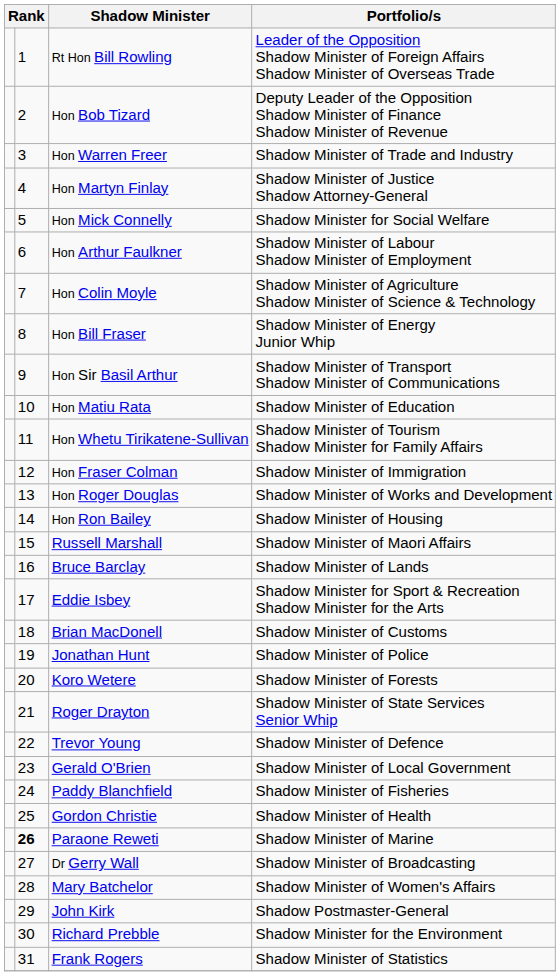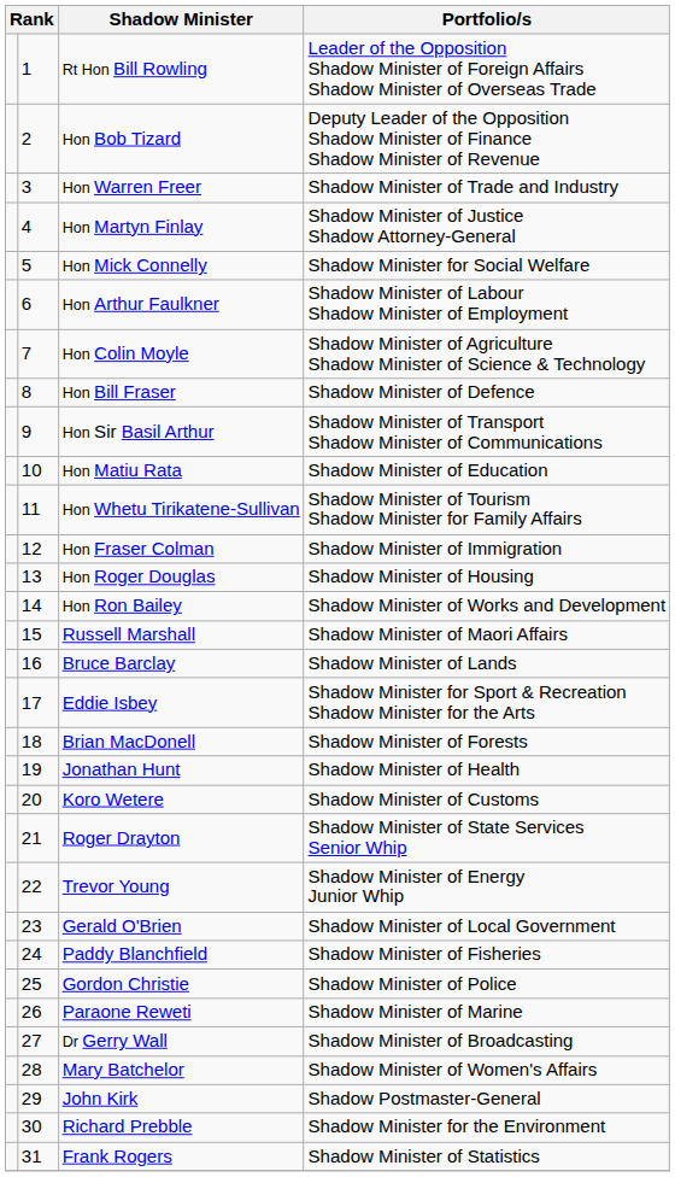Hon Bill Fraser | Portfolio/s: Shadow Minister of Energy Junior Whip -> Shadow Minister of Defence
Hon Roger Douglas | Portfolio/s: Shadow Minister of Works and Development -> Shadow Minister of Housing
Hon Ron Bailey | Portfolio/s: Shadow Minister of Housing -> Shadow Minister of Works and Development
Brian MacDonell | Portfolio/s: Shadow Minister of Customs -> Shadow Minister of Forests
Jonathan Hunt | Portfolio/s: Shadow Minister of Police -> Shadow Minister of Health
Koro Wetere | Portfolio/s: Shadow Minister of Forests -> Shadow Minister of Customs
Trevor Young | Portfolio/s: Shadow Minister of Defence -> Shadow Minister of Energy Junior Whip
Gordon Christie | Portfolio/s: Shadow Minister of Health -> Shadow Minister of Police
Paraone Reweti | column 2: bold -> normal
